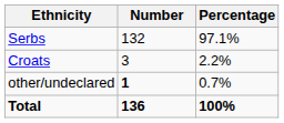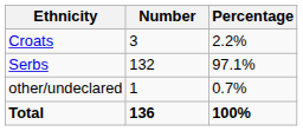rows swapped: Serbs <-> Croats
other/undeclared | Number: bold -> normal
